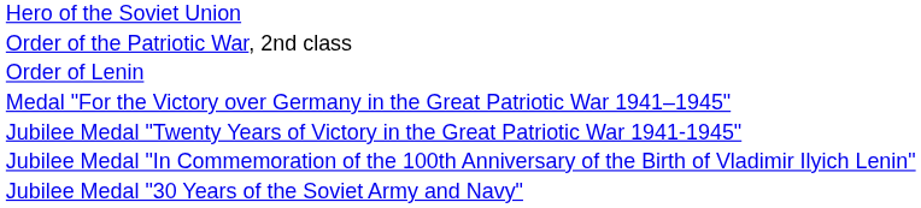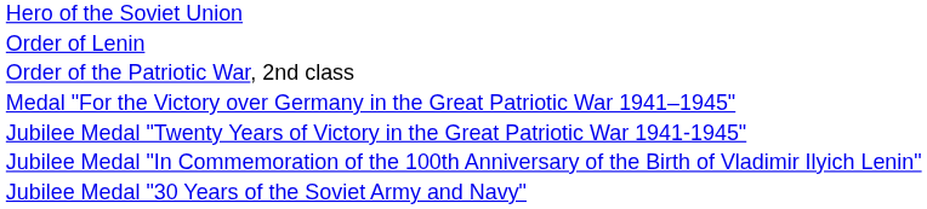rows swapped: Order of Lenin <-> Order of the Patriotic War, 2nd class
